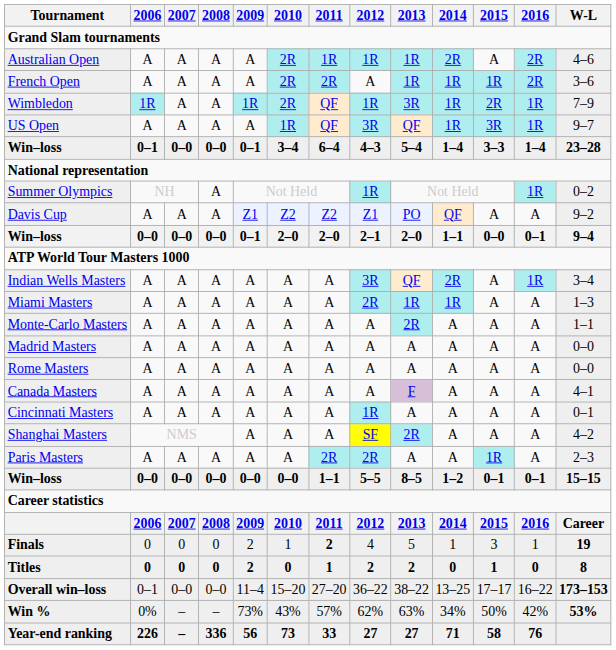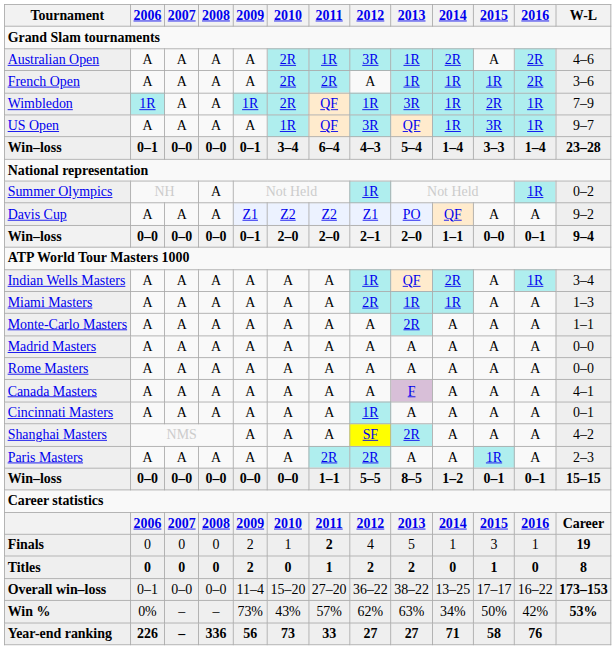Australian Open | 2012: 1R -> 3R
Indian Wells Masters | 2012: 3R -> 1R
